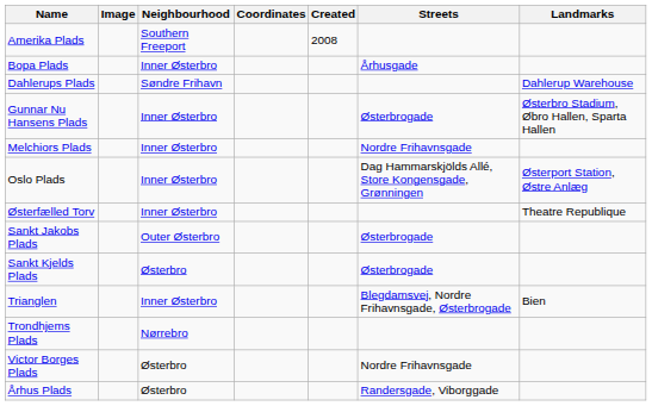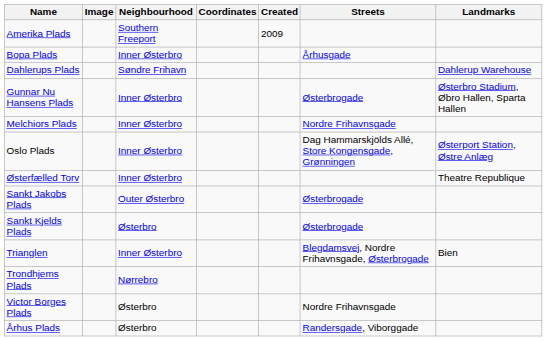Amerika Plads | Created: 2008 -> 2009
